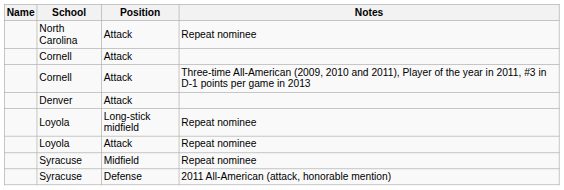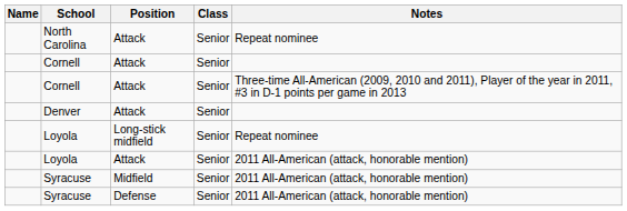+ column: Class | Senior | Senior | Senior | Senior | Senior | Senior | Senior | Senior
Loyola / Attack | Notes: Repeat nominee -> 2011 All-American (attack, honorable mention)
Syracuse / Midfield | Notes: Repeat nominee -> 2011 All-American (attack, honorable mention)
